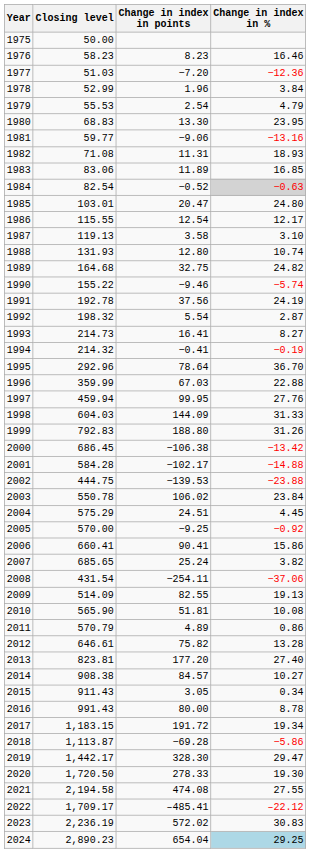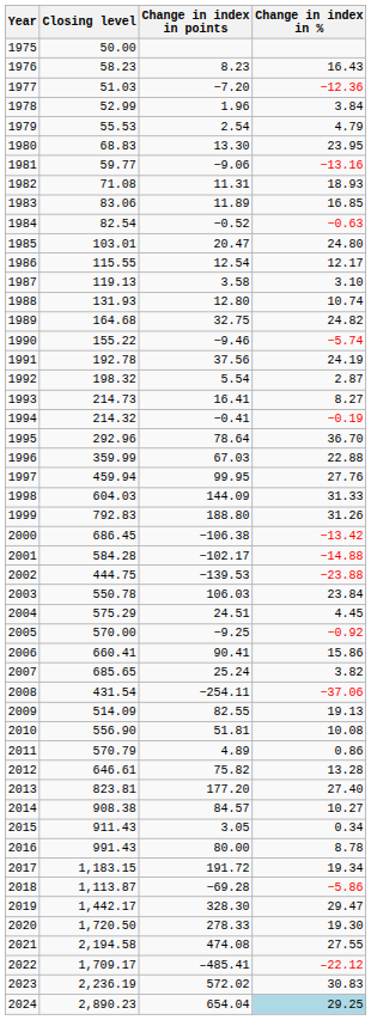1976 | Change in index in %: 16.46 -> 16.43
1984 | Change in index in %: lightgrey background -> no background
2003 | Change in index in points: 106.02 -> 106.03
2010 | Closing level: 565.90 -> 556.90
